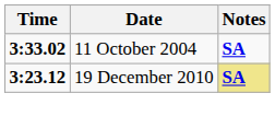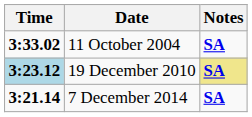19 December 2010 | Time: no background -> lightblue background
+ row: 3:21.14 | 7 December 2014 | SA
